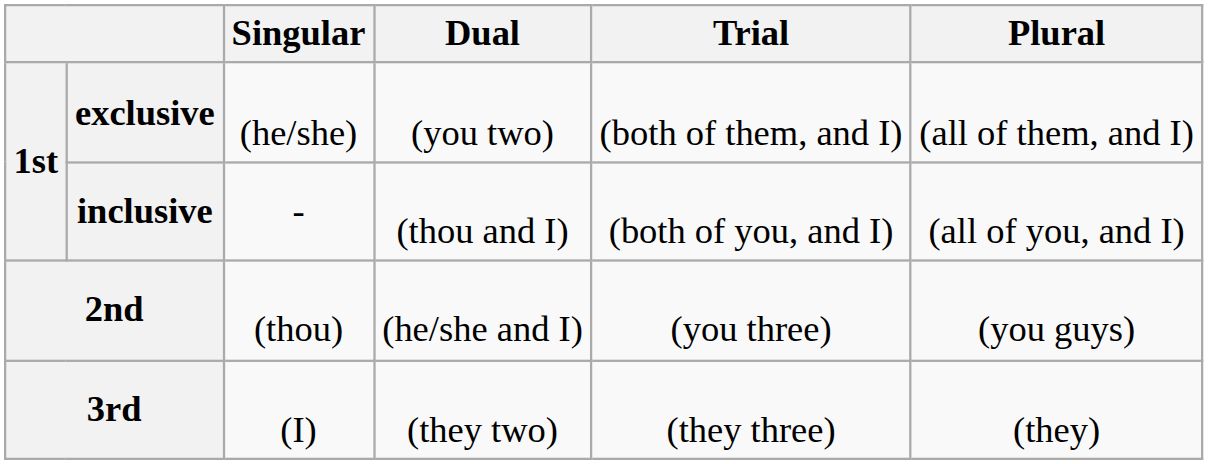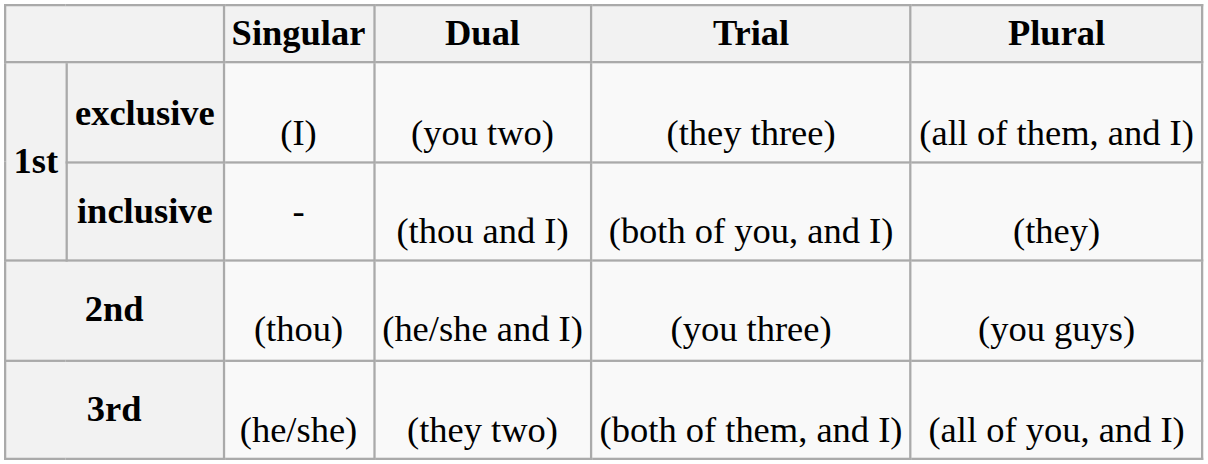exclusive | Singular: (he/she) -> (I)
exclusive | Trial: (both of them, and I) -> (they three)
inclusive | Plural: (all of you, and I) -> (they)
3rd | Singular: (I) -> (he/she)
3rd | Trial: (they three) -> (both of them, and I)
3rd | Plural: (they) -> (all of you, and I)
